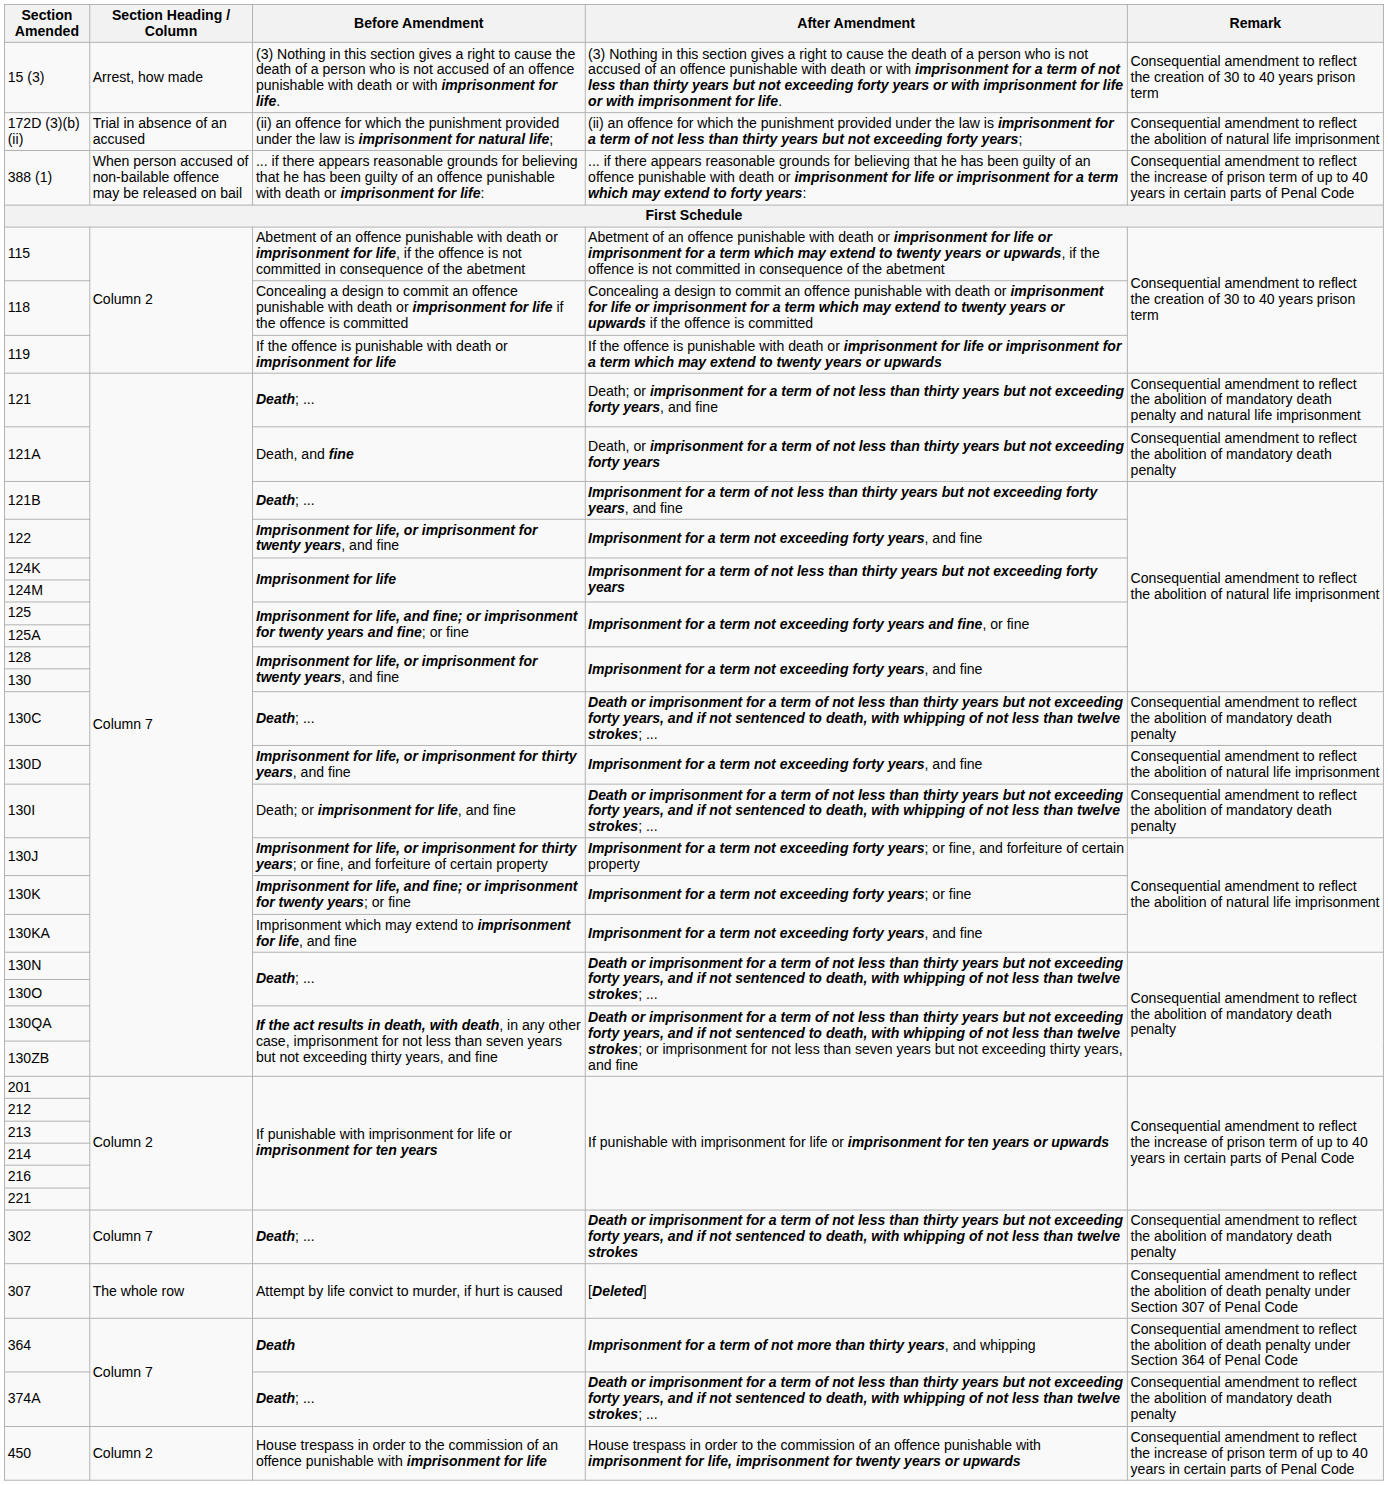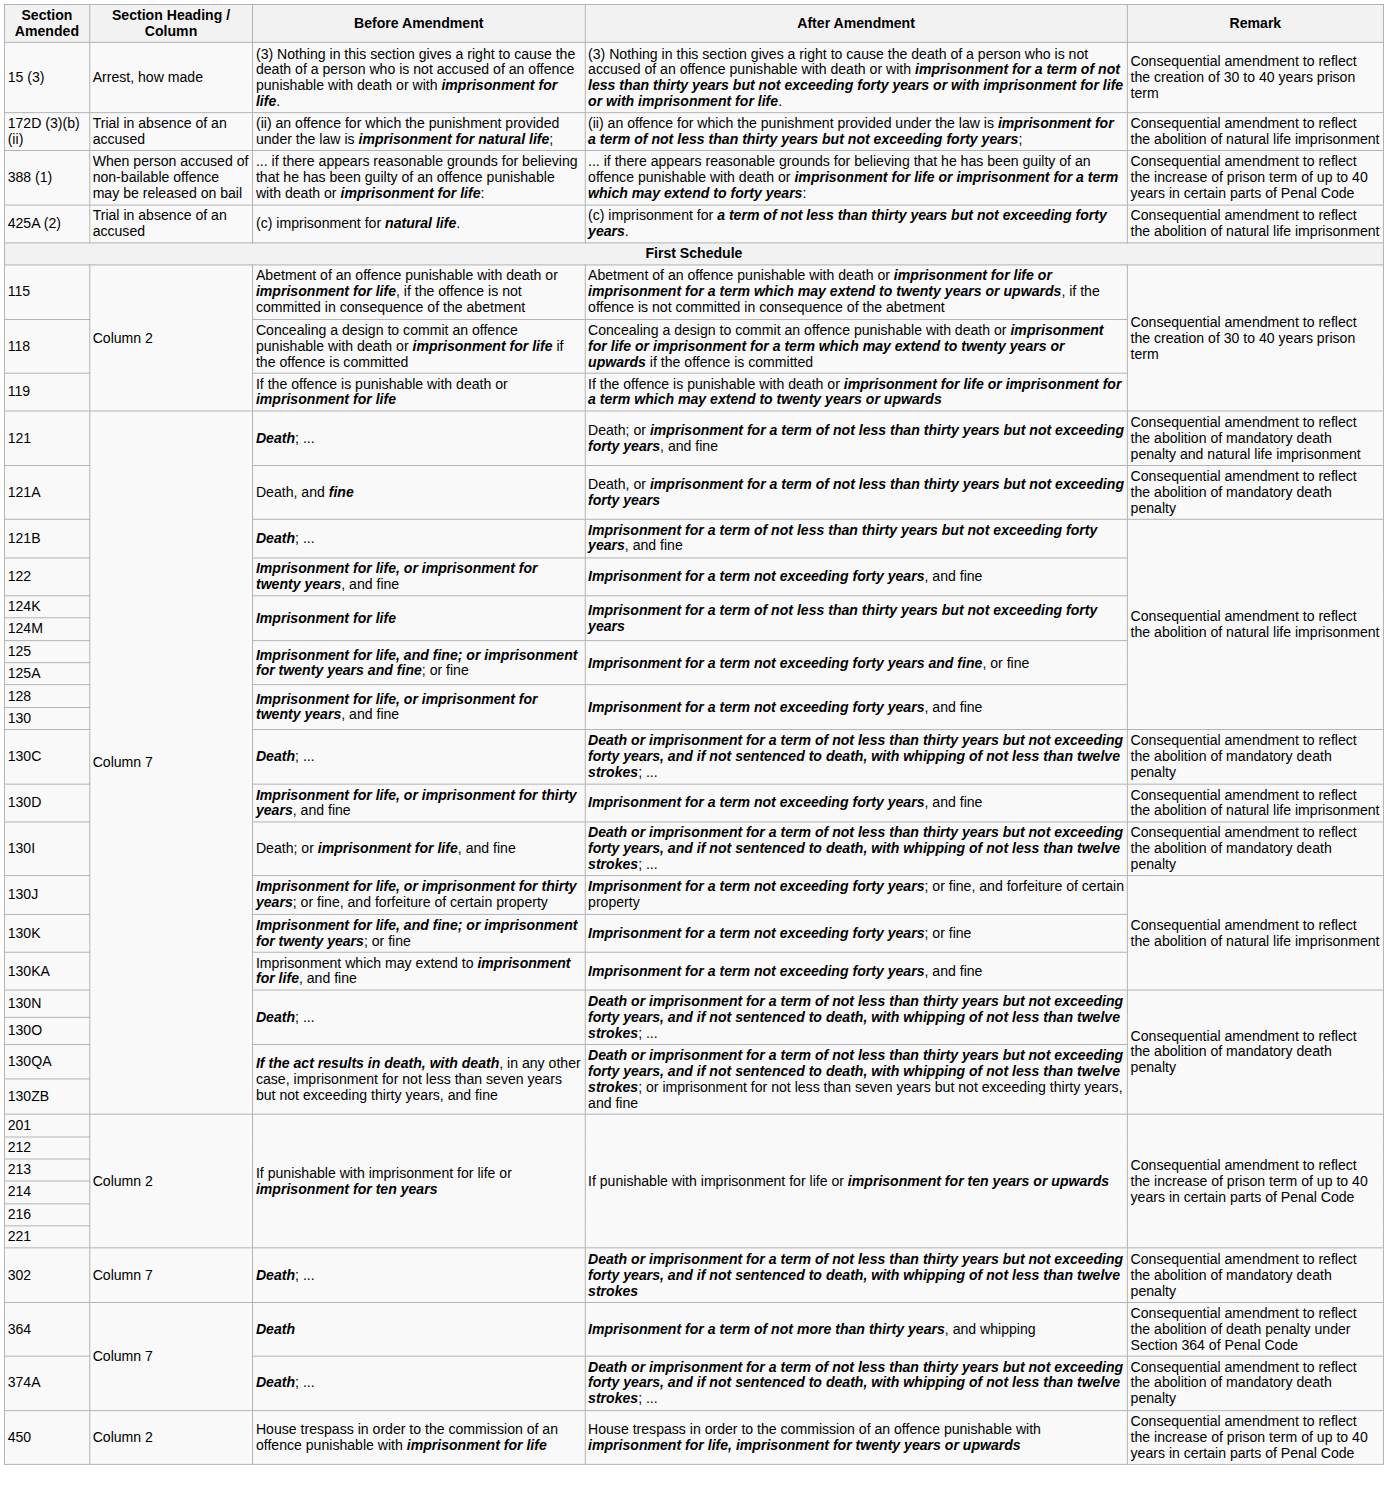+ row: 425A (2) | Trial in absence of an accused | (c) imprisonment for natural life. | (c) imprisonment for a term of not less than thirty years but not exceeding forty years. | Consequential amendment to reflect the abolition of natural life imprisonment
- row: 307 | The whole row | Attempt by life convict to murder, if hurt is caused | [Deleted] | Consequential amendment to reflect the abolition of death penalty under Section 307 of Penal Code
